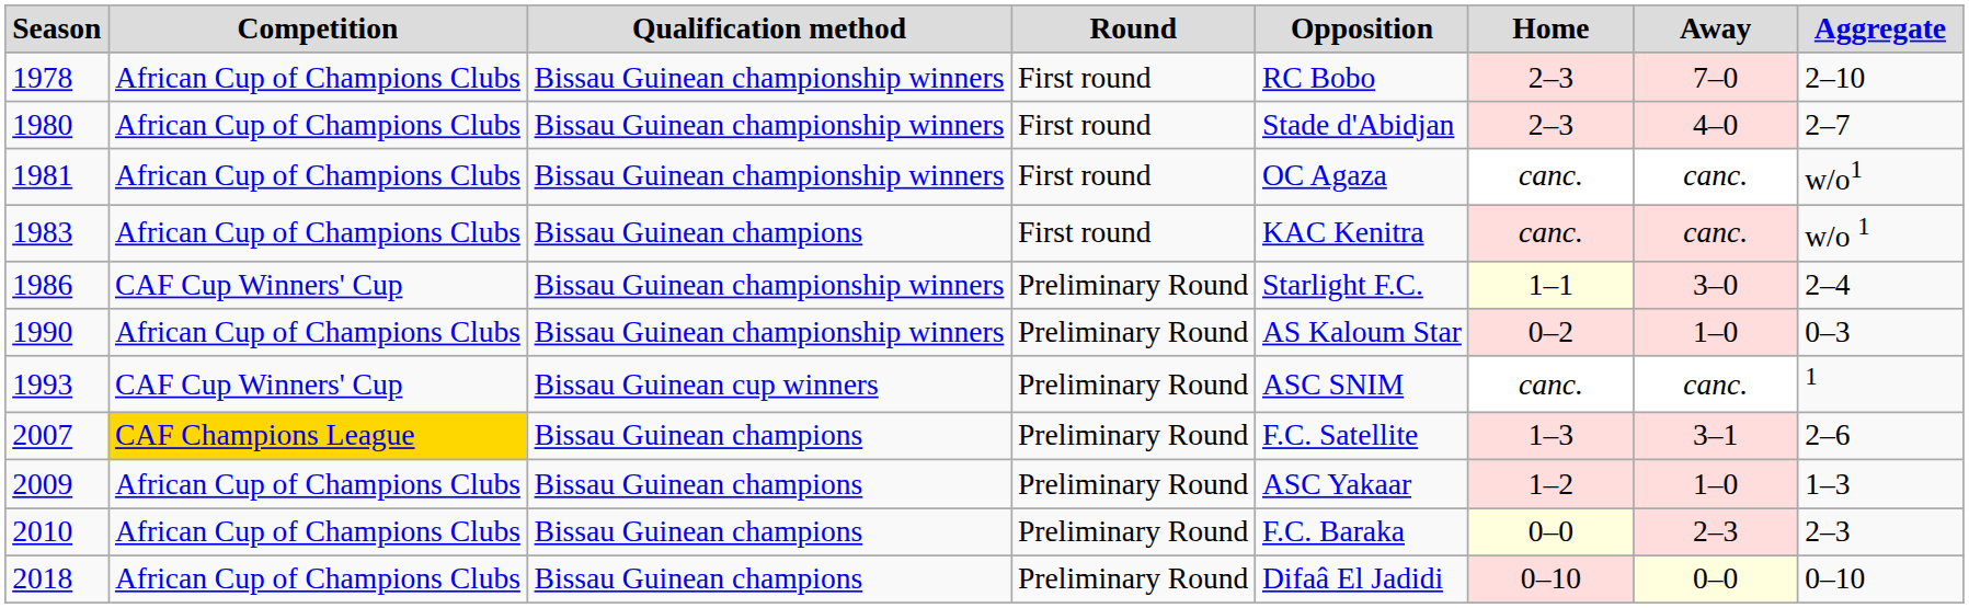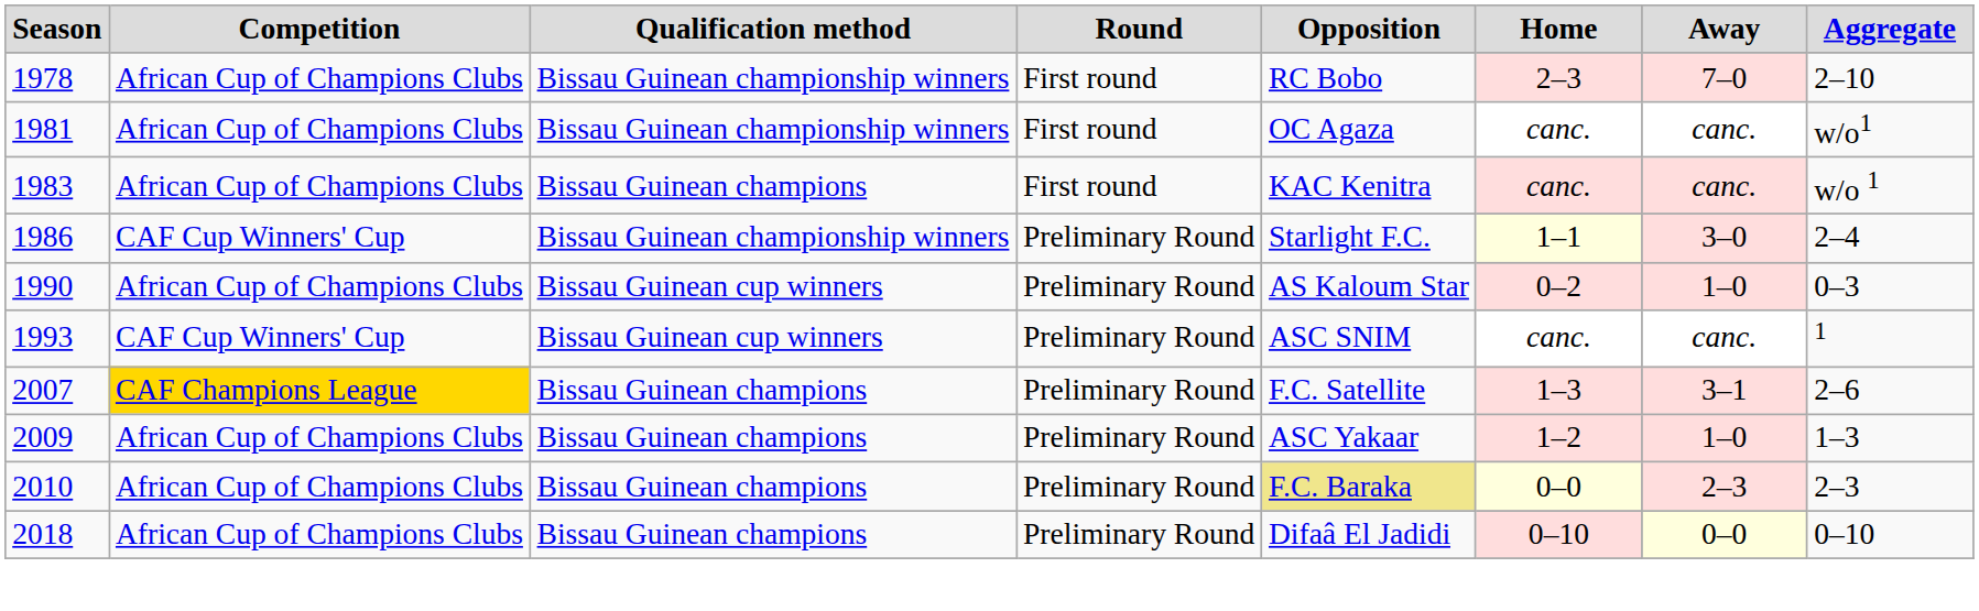- row: 1980 | African Cup of Champions Clubs | Bissau Guinean championship winners | First round | Stade d'Abidjan | 2–3 | 4–0 | 2–7
1990 | Qualification method: Bissau Guinean championship winners -> Bissau Guinean cup winners
2010 | Opposition: no background -> khaki background
